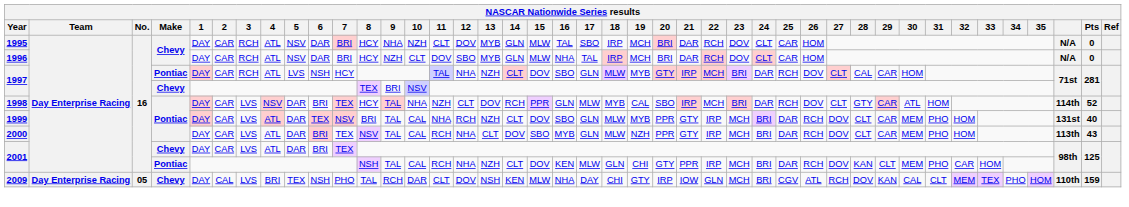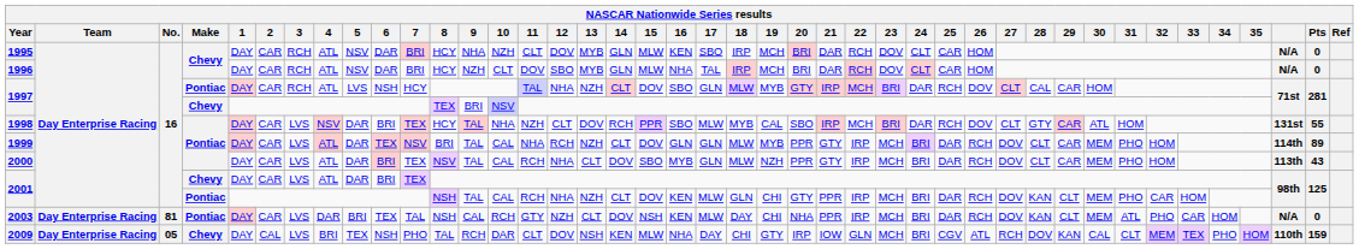1995 | 16: TAL -> KEN
1998 | 16: GLN -> SBO
1998 | column 40: 114th -> 131st
1998 | Pts: 52 -> 55
1999 | 16: SBO -> GLN
1999 | column 40: 131st -> 114th
1999 | Pts: 40 -> 89
+ row: 2003 | Day Enterprise Racing | 81 | Pontiac | DAY | CAR | LVS | DAR | BRI | TEX | TAL | NSH | CAL | RCH | GTY | NZH | CLT | DOV | NSH | KEN | MLW | DAY | CHI | NHA | PPR | IRP | MCH | BRI | DAR | RCH | DOV | KAN | CLT | MEM | ATL | PHO | CAR | HOM | N/A | 0
